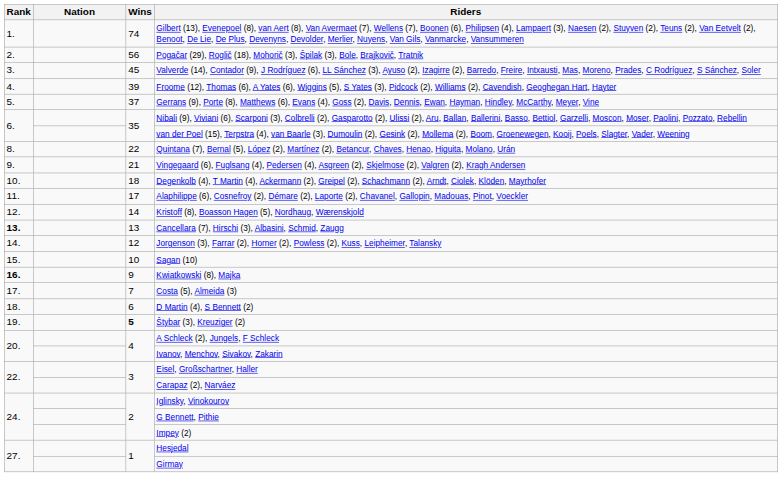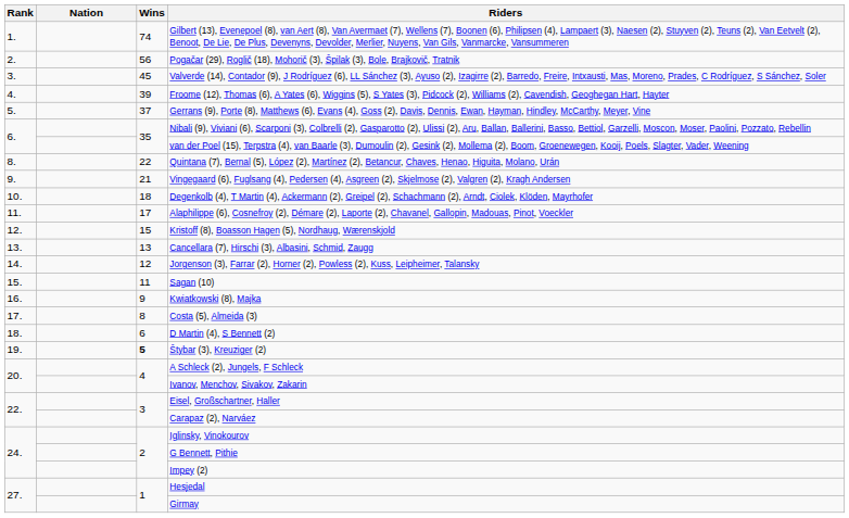Kristoff (8), Boasson Hagen (5), Nordhaug, Wærenskjold | Wins: 14 -> 15
Cancellara (7), Hirschi (3), Albasini, Schmid, Zaugg | Rank: bold -> normal
Sagan (10) | Wins: 10 -> 11
Kwiatkowski (8), Majka | Rank: bold -> normal
Costa (5), Almeida (3) | Wins: 7 -> 8
